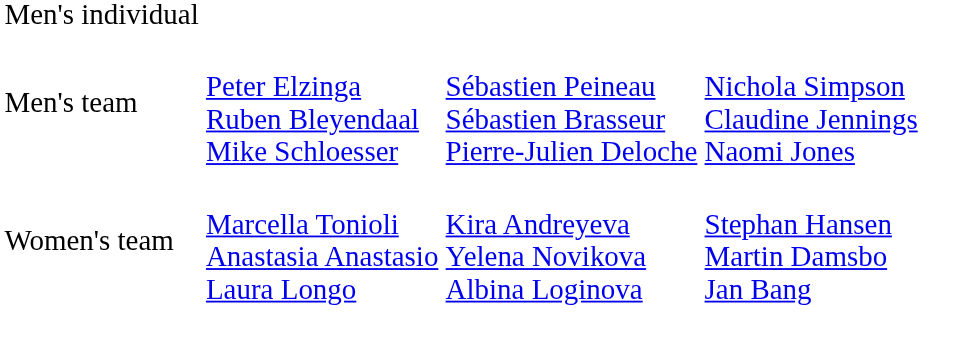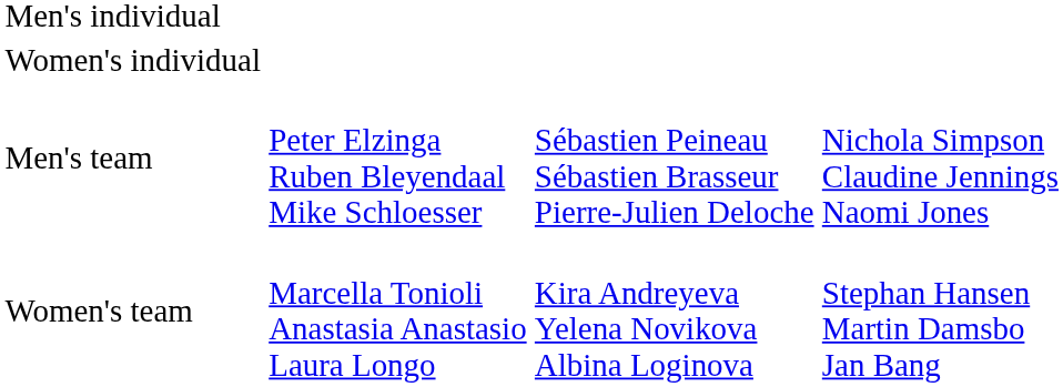+ row: Women's individual
